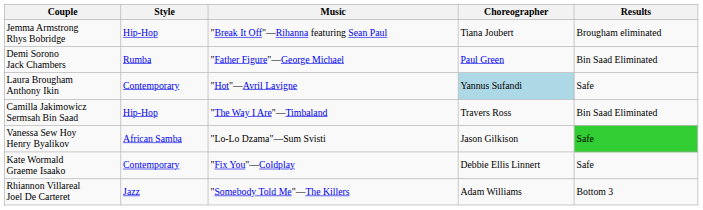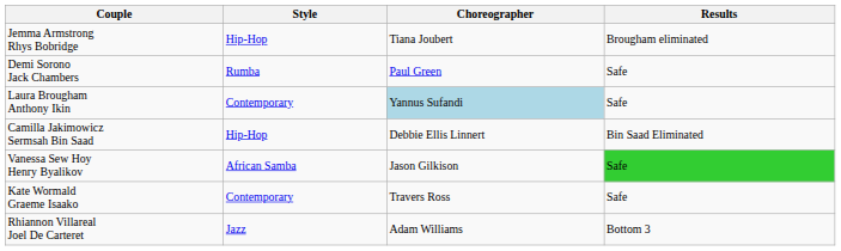- column: Music | "Break It Off"—Rihanna featuring Sean Paul | "Father Figure"—George Michael | "Hot"—Avril Lavigne | "The Way I Are"—Timbaland | "Lo-Lo Dzama"—Sum Svisti | "Fix You"—Coldplay | "Somebody Told Me"—The Killers
Demi Sorono Jack Chambers | Results: Bin Saad Eliminated -> Safe
Camilla Jakimowicz Sermsah Bin Saad | Choreographer: Travers Ross -> Debbie Ellis Linnert
Kate Wormald Graeme Isaako | Choreographer: Debbie Ellis Linnert -> Travers Ross
